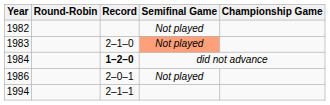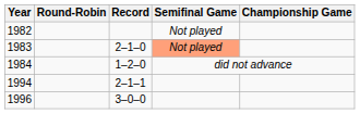1984 | Record: bold -> normal
- row: 1986 | 2–0–1 | Not played
+ row: 1996 | 3–0–0
